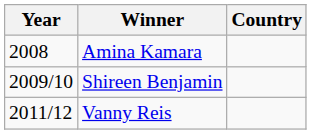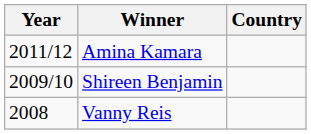Amina Kamara | Year: 2008 -> 2011/12
Vanny Reis | Year: 2011/12 -> 2008
